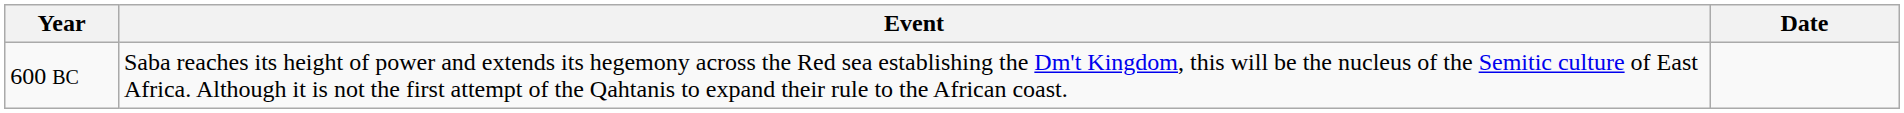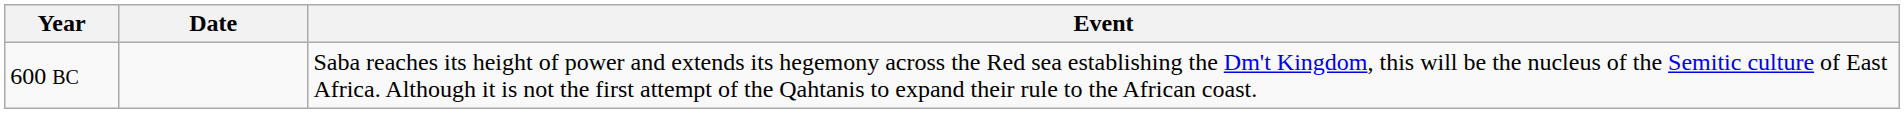columns swapped: Date <-> Event
